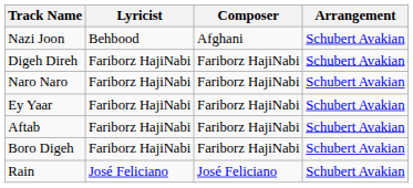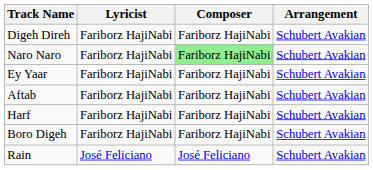- row: Nazi Joon | Behbood | Afghani | Schubert Avakian
Naro Naro | Composer: no background -> lightgreen background
+ row: Harf | Fariborz HajiNabi | Fariborz HajiNabi | Schubert Avakian
